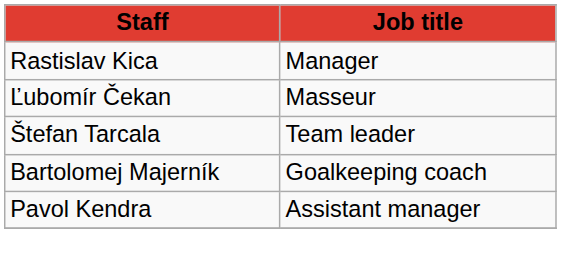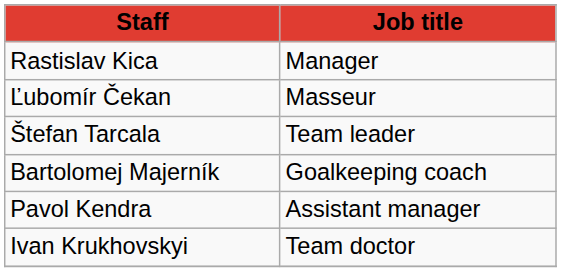+ row: Ivan Krukhovskyi | Team doctor
